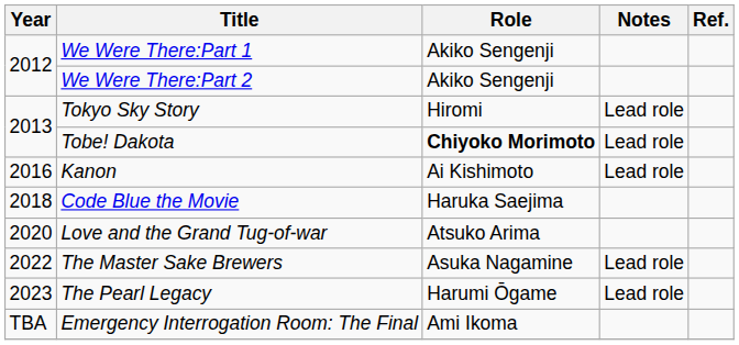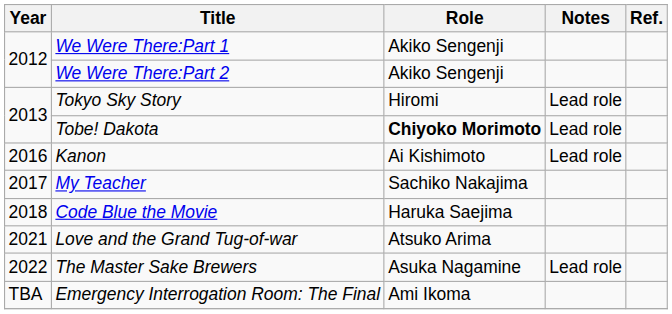+ row: 2017 | My Teacher | Sachiko Nakajima
Love and the Grand Tug-of-war | Year: 2020 -> 2021
- row: 2023 | The Pearl Legacy | Harumi Ōgame | Lead role
